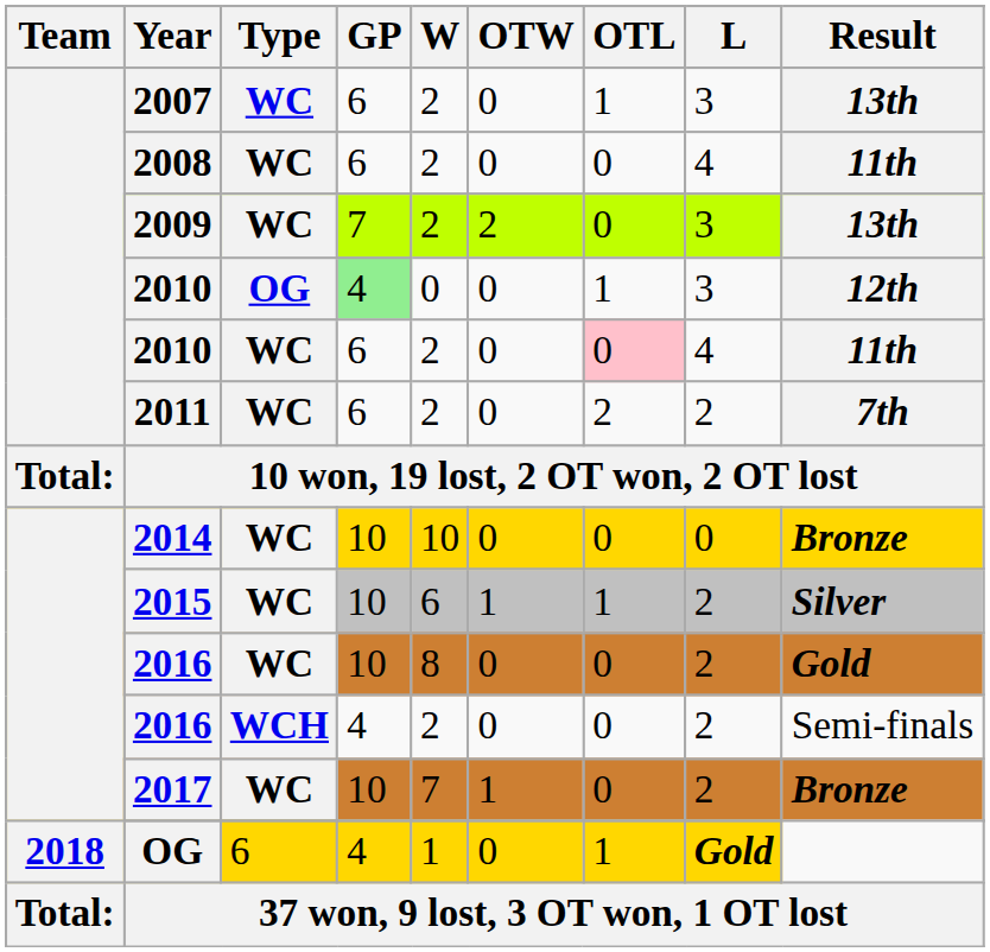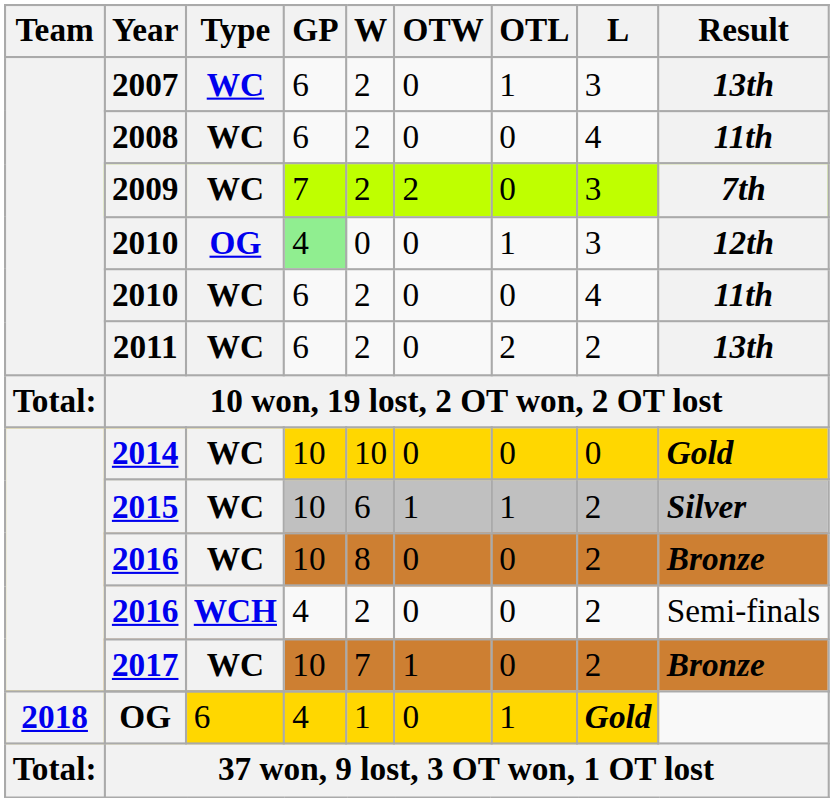2009 | Result: 13th -> 7th
2010 / WC | OTL: pink background -> no background
2011 | Result: 7th -> 13th
2014 | Result: Bronze -> Gold
2016 / WC | Result: Gold -> Bronze
